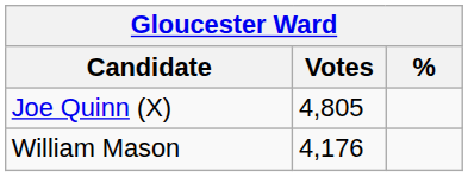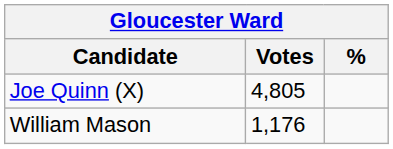William Mason | Votes: 4,176 -> 1,176
